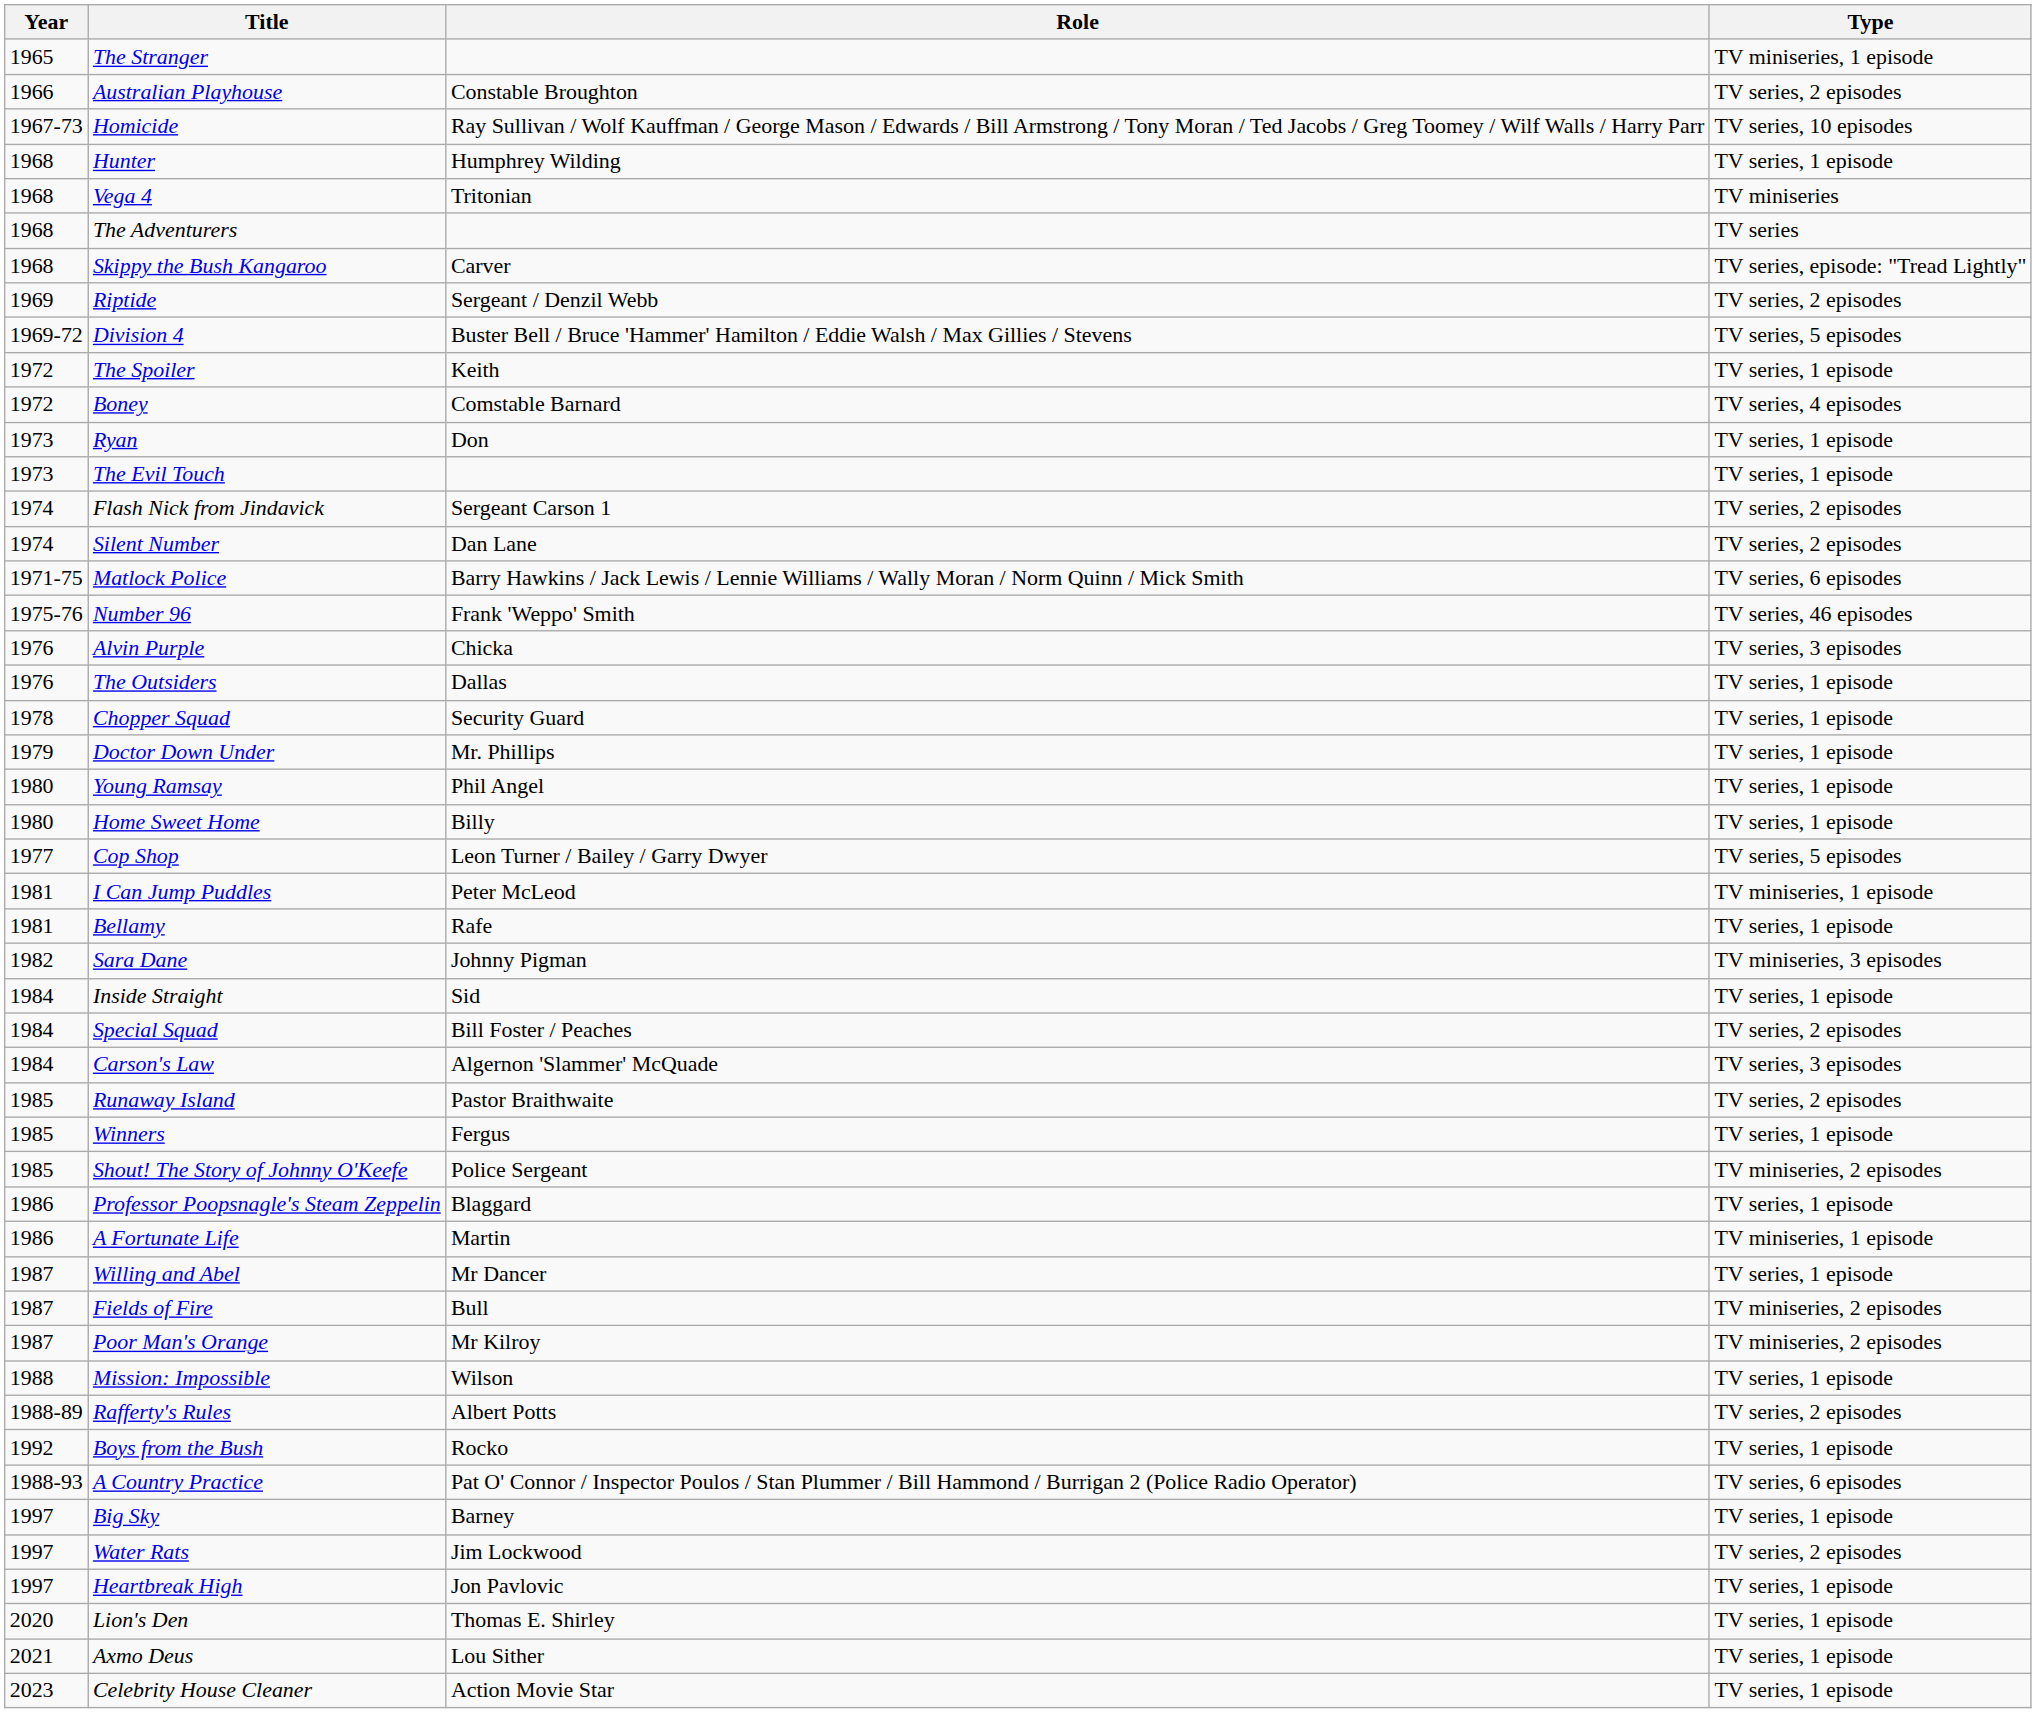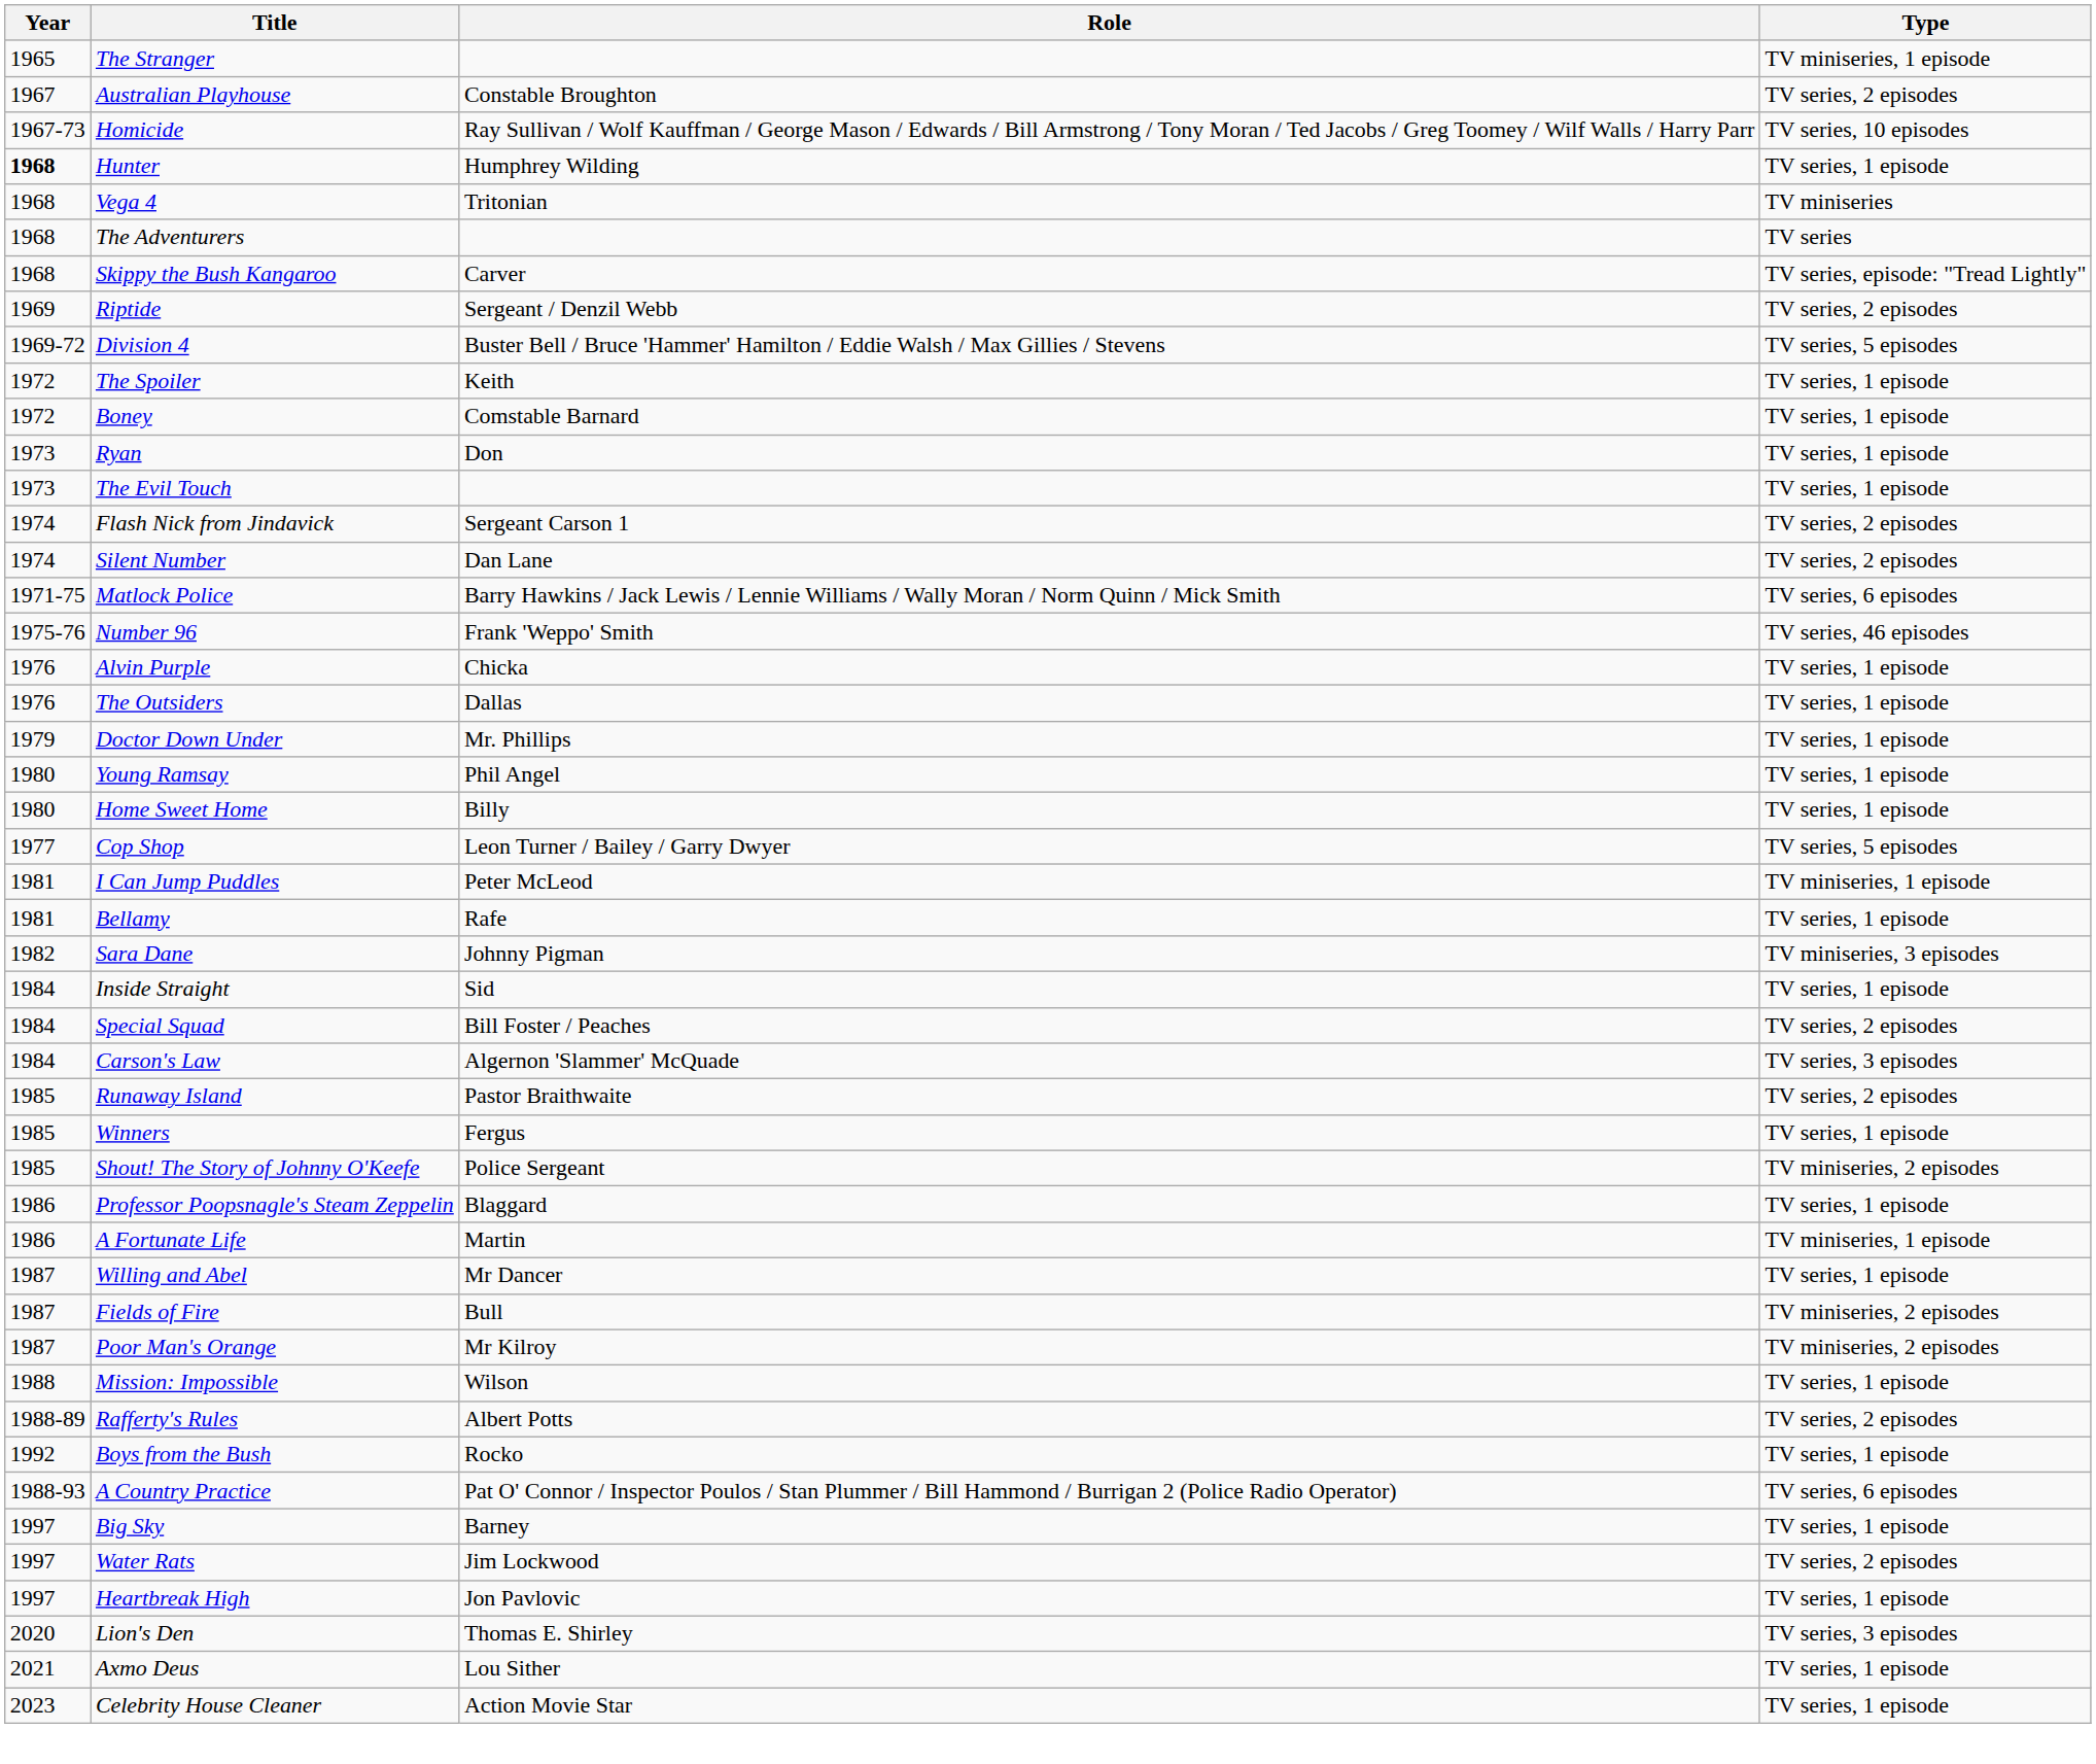Australian Playhouse | Year: 1966 -> 1967
Hunter | Year: normal -> bold
Boney | Type: TV series, 4 episodes -> TV series, 1 episode
Alvin Purple | Type: TV series, 3 episodes -> TV series, 1 episode
- row: 1978 | Chopper Squad | Security Guard | TV series, 1 episode
Lion's Den | Type: TV series, 1 episode -> TV series, 3 episodes
